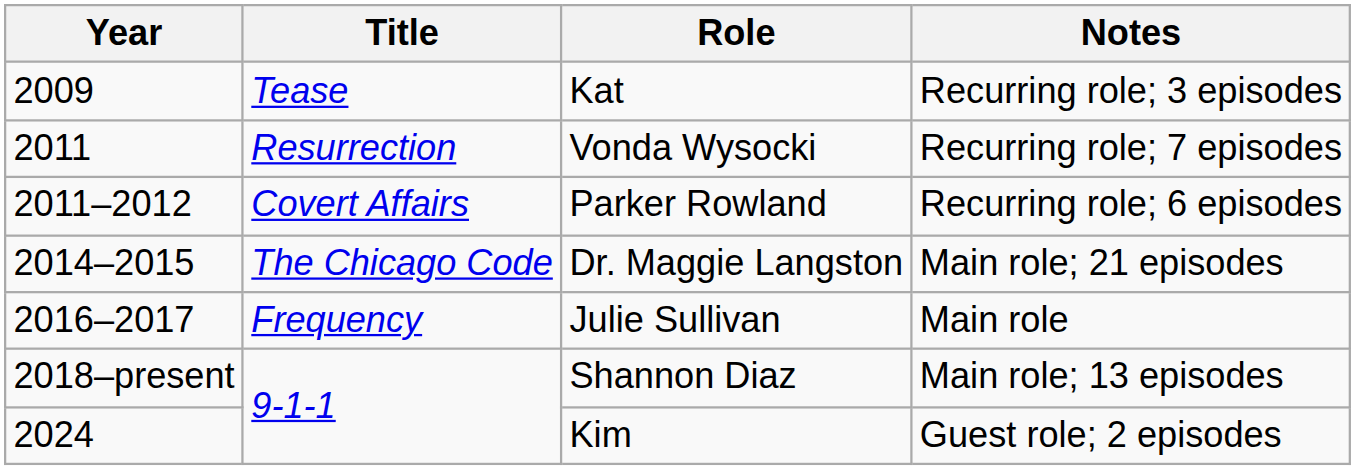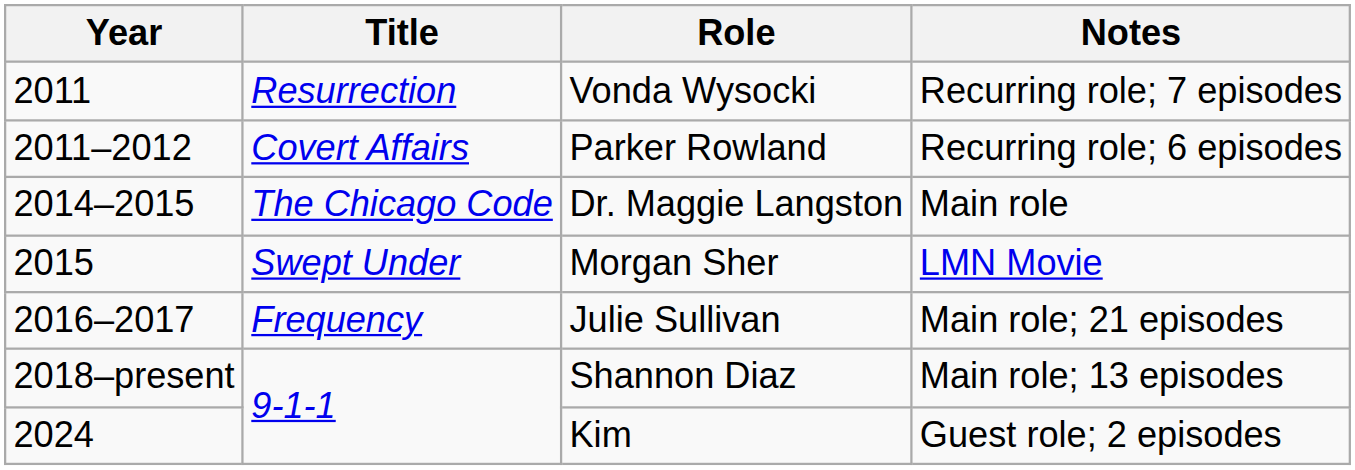- row: 2009 | Tease | Kat | Recurring role; 3 episodes
Dr. Maggie Langston | Notes: Main role; 21 episodes -> Main role
+ row: 2015 | Swept Under | Morgan Sher | LMN Movie
Julie Sullivan | Notes: Main role -> Main role; 21 episodes
